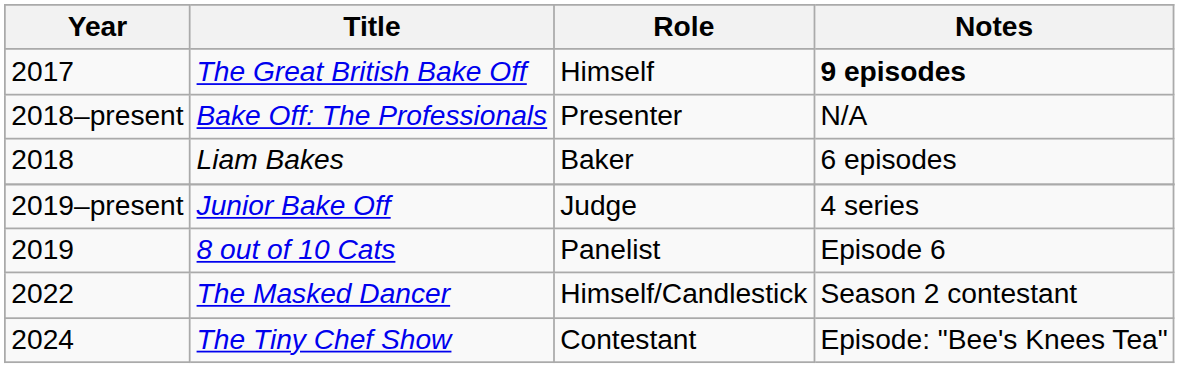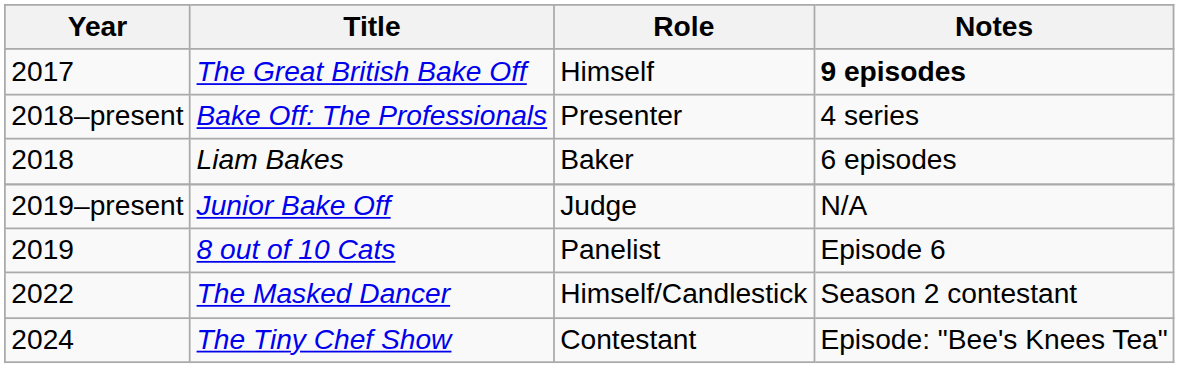Bake Off: The Professionals | Notes: N/A -> 4 series
Junior Bake Off | Notes: 4 series -> N/A
